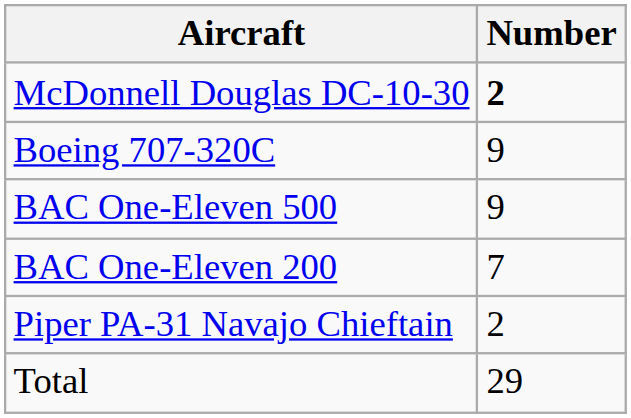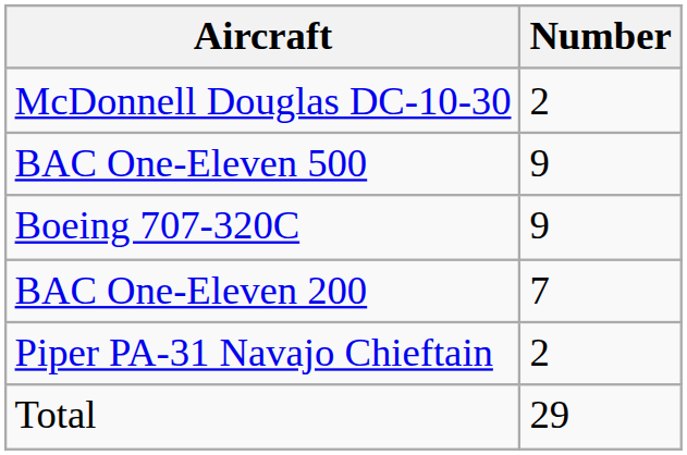McDonnell Douglas DC-10-30 | Number: bold -> normal
rows swapped: Boeing 707-320C <-> BAC One-Eleven 500
